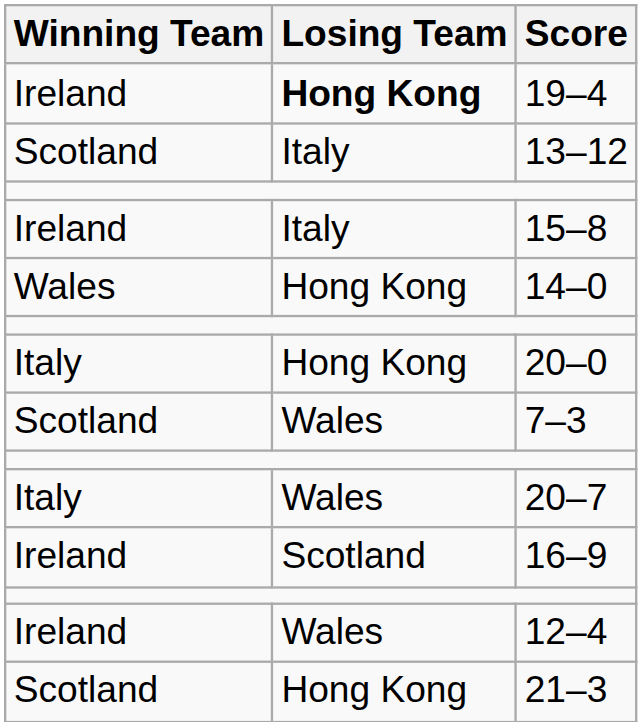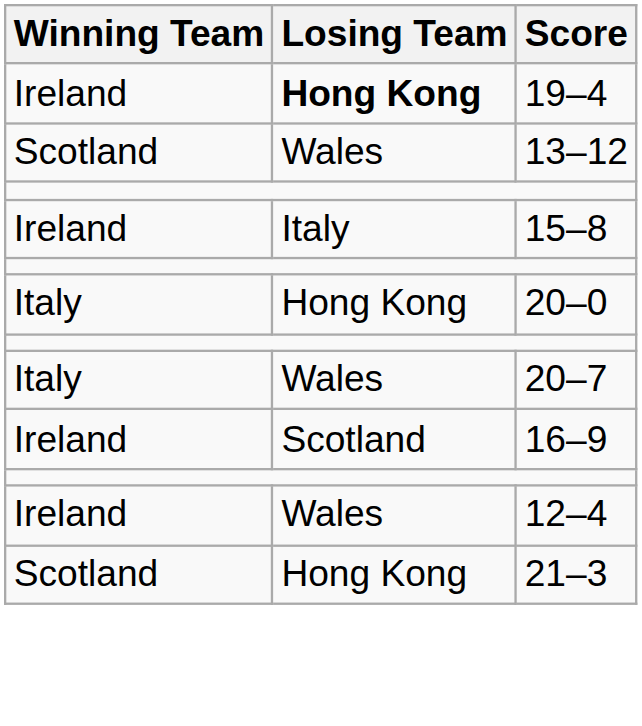13–12 | Losing Team: Italy -> Wales
- row: Wales | Hong Kong | 14–0
- row: Scotland | Wales | 7–3
